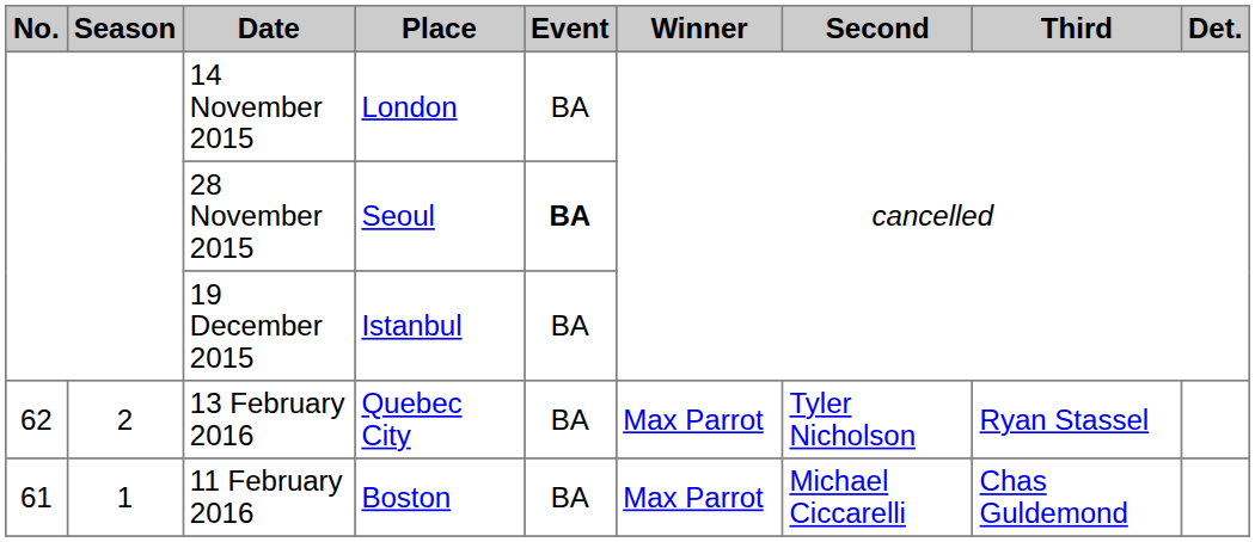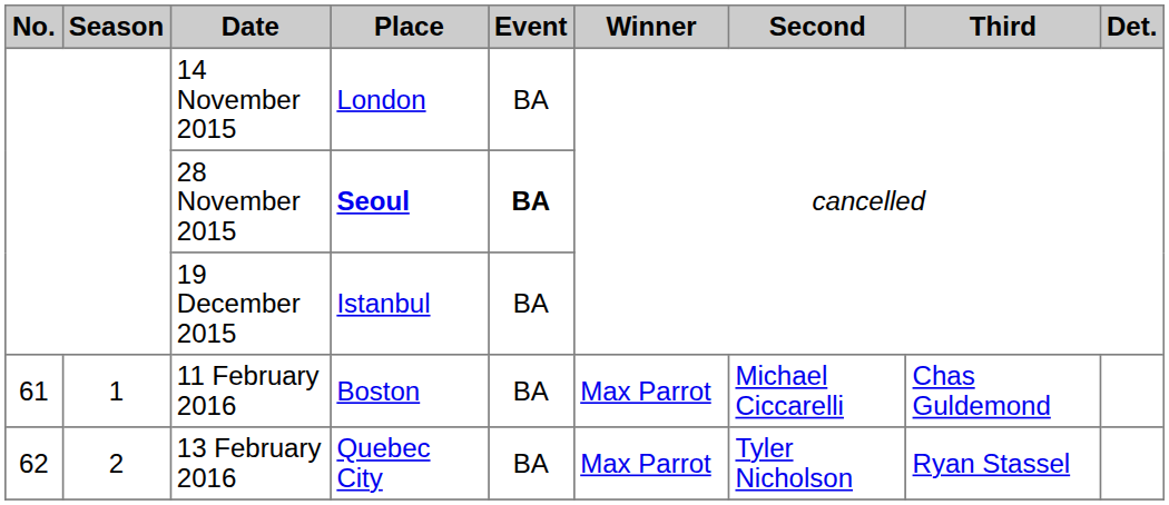28 November 2015 | Place: normal -> bold
rows swapped: 11 February 2016 <-> 13 February 2016
